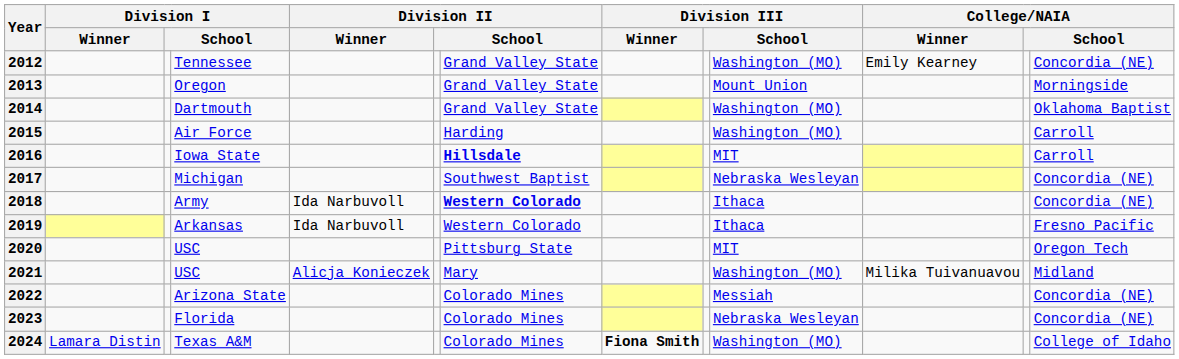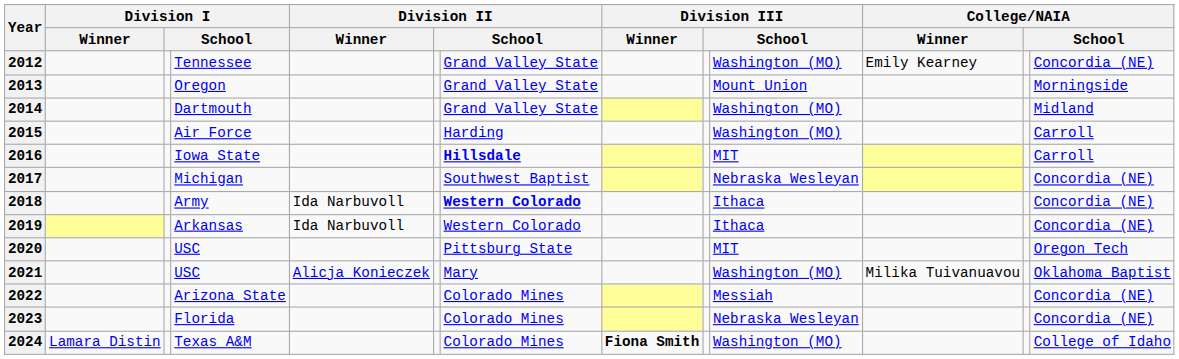2014 | column 13: Oklahoma Baptist -> Midland
2019 | column 13: Fresno Pacific -> Concordia (NE)
2021 | column 13: Midland -> Oklahoma Baptist
